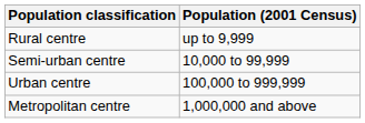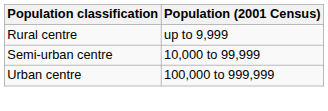- row: Metropolitan centre | 1,000,000 and above
